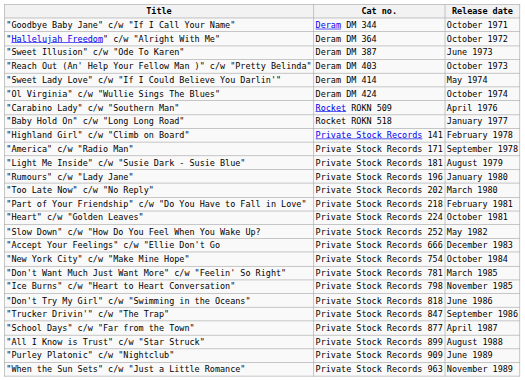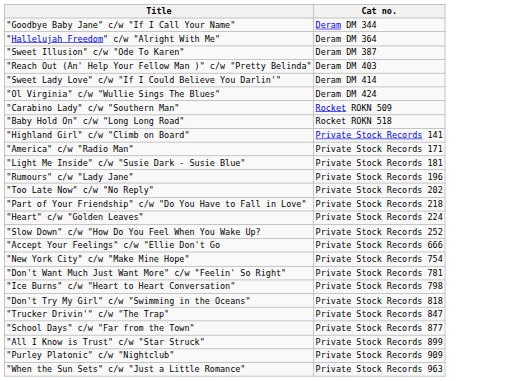- column: Release date | October 1971 | October 1972 | June 1973 | October 1973 | May 1974 | October 1974 | April 1976 | January 1977 | February 1978 | September 1978 | August 1979 | January 1980 | March 1980 | February 1981 | October 1981 | May 1982 | December 1983 | October 1984 | March 1985 | November 1985 | June 1986 | September 1986 | April 1987 | August 1988 | June 1989 | November 1989
